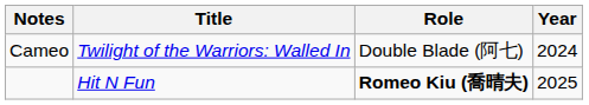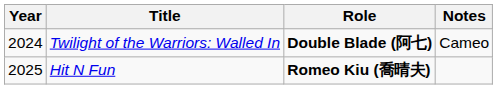columns swapped: Year <-> Notes
Twilight of the Warriors: Walled In | Role: normal -> bold
